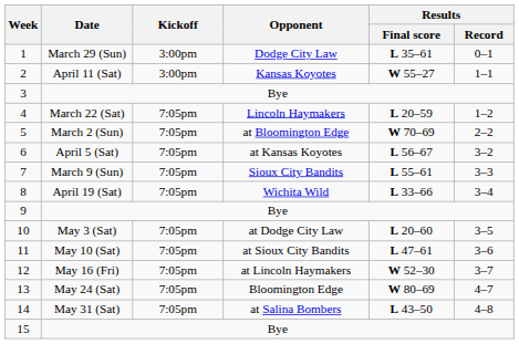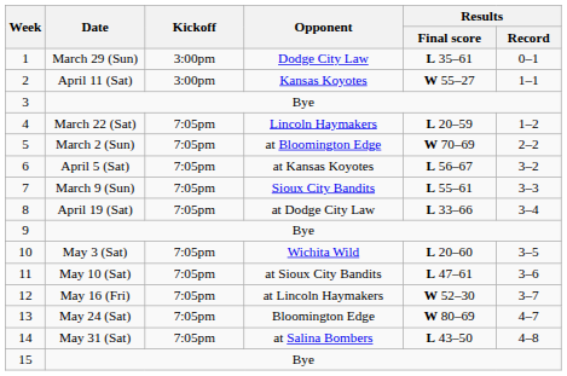8 | Opponent: Wichita Wild -> at Dodge City Law
10 | Opponent: at Dodge City Law -> Wichita Wild
